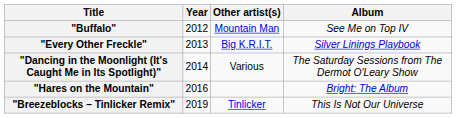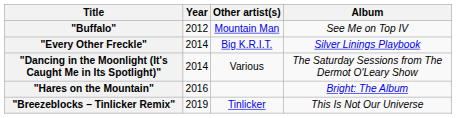"Every Other Freckle" | Year: 2013 -> 2014
